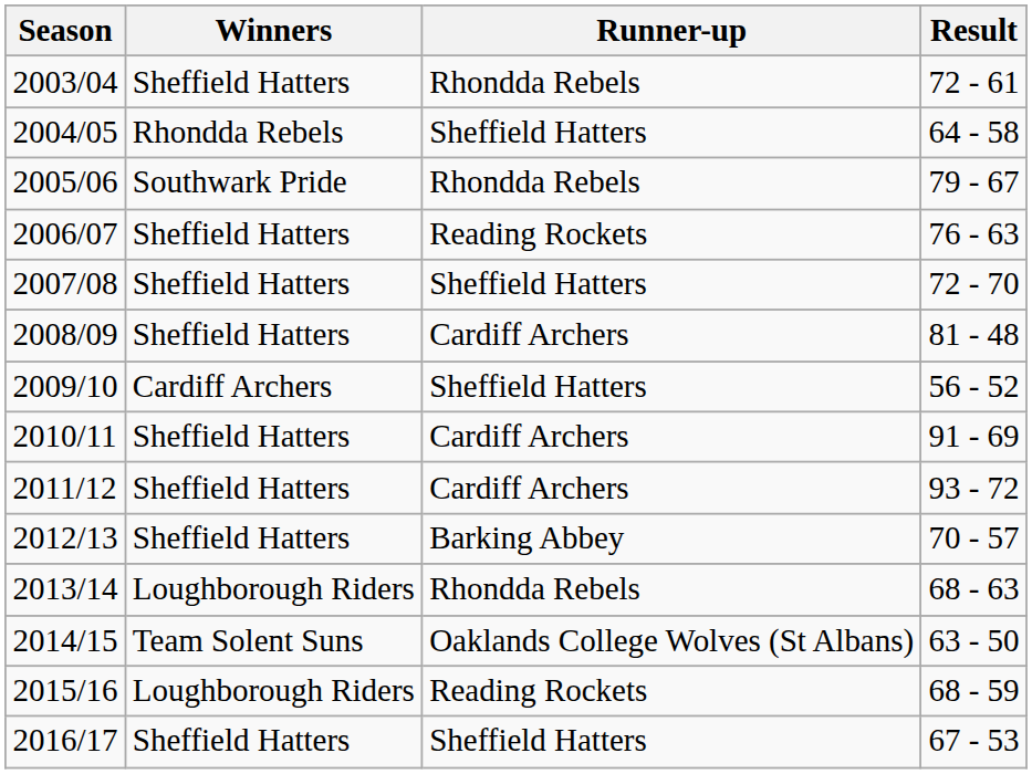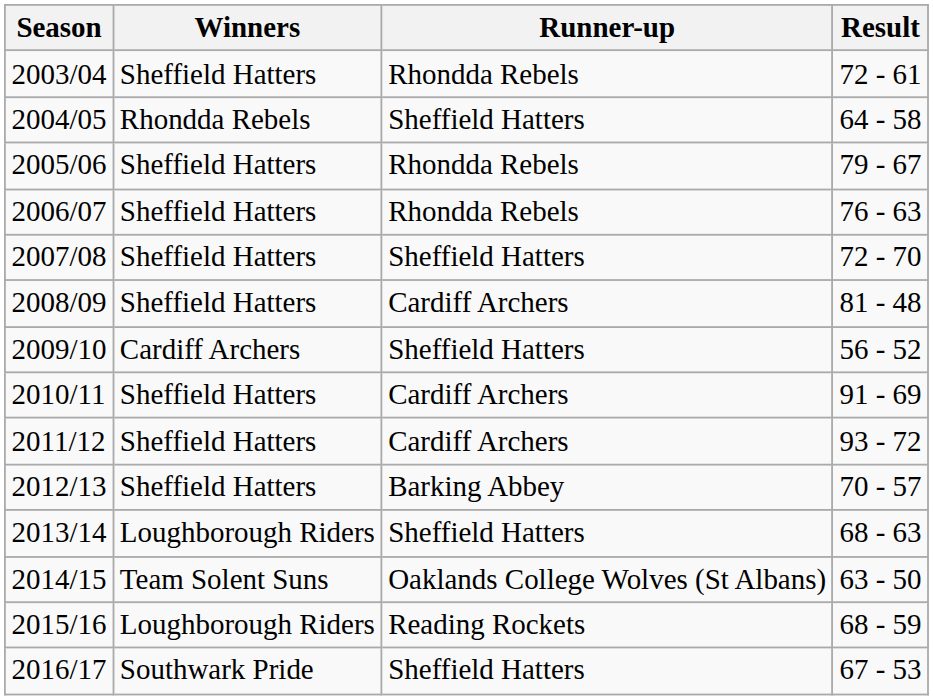2005/06 | Winners: Southwark Pride -> Sheffield Hatters
2006/07 | Runner-up: Reading Rockets -> Rhondda Rebels
2013/14 | Runner-up: Rhondda Rebels -> Sheffield Hatters
2016/17 | Winners: Sheffield Hatters -> Southwark Pride
